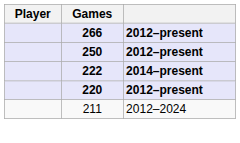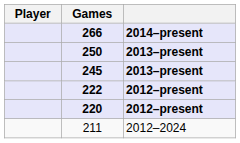266 | column 3: 2012–present -> 2014–present
250 | column 3: 2012–present -> 2013–present
+ row: 245 | 2013–present
222 | column 3: 2014–present -> 2012–present
